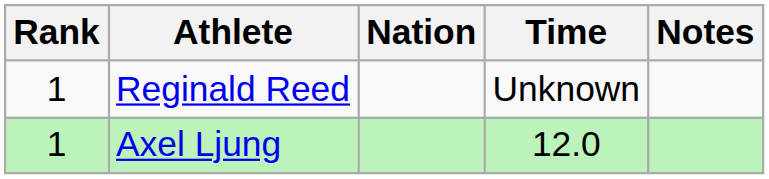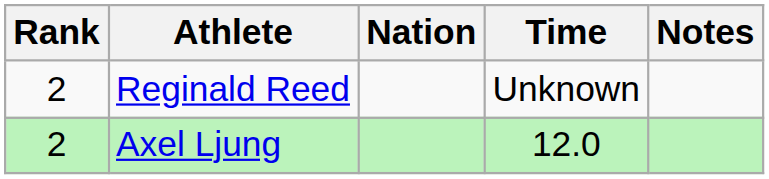Reginald Reed | Rank: 1 -> 2
Axel Ljung | Rank: 1 -> 2
